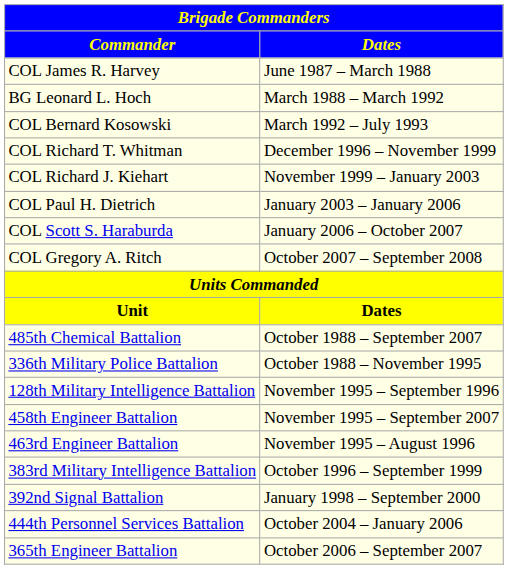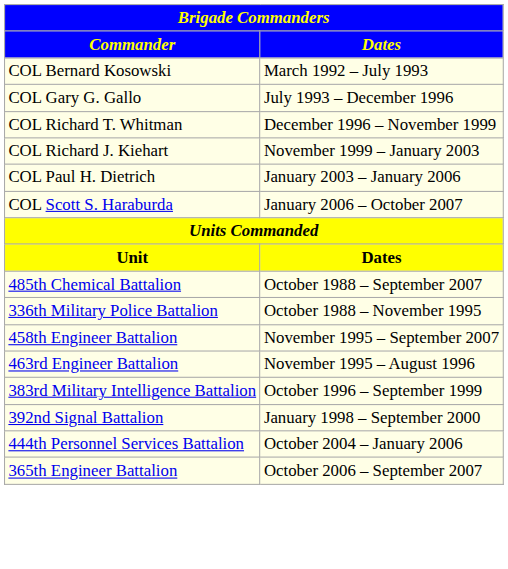- row: COL James R. Harvey | June 1987 – March 1988
- row: BG Leonard L. Hoch | March 1988 – March 1992
+ row: COL Gary G. Gallo | July 1993 – December 1996
- row: COL Gregory A. Ritch | October 2007 – September 2008
- row: 128th Military Intelligence Battalion | November 1995 – September 1996
